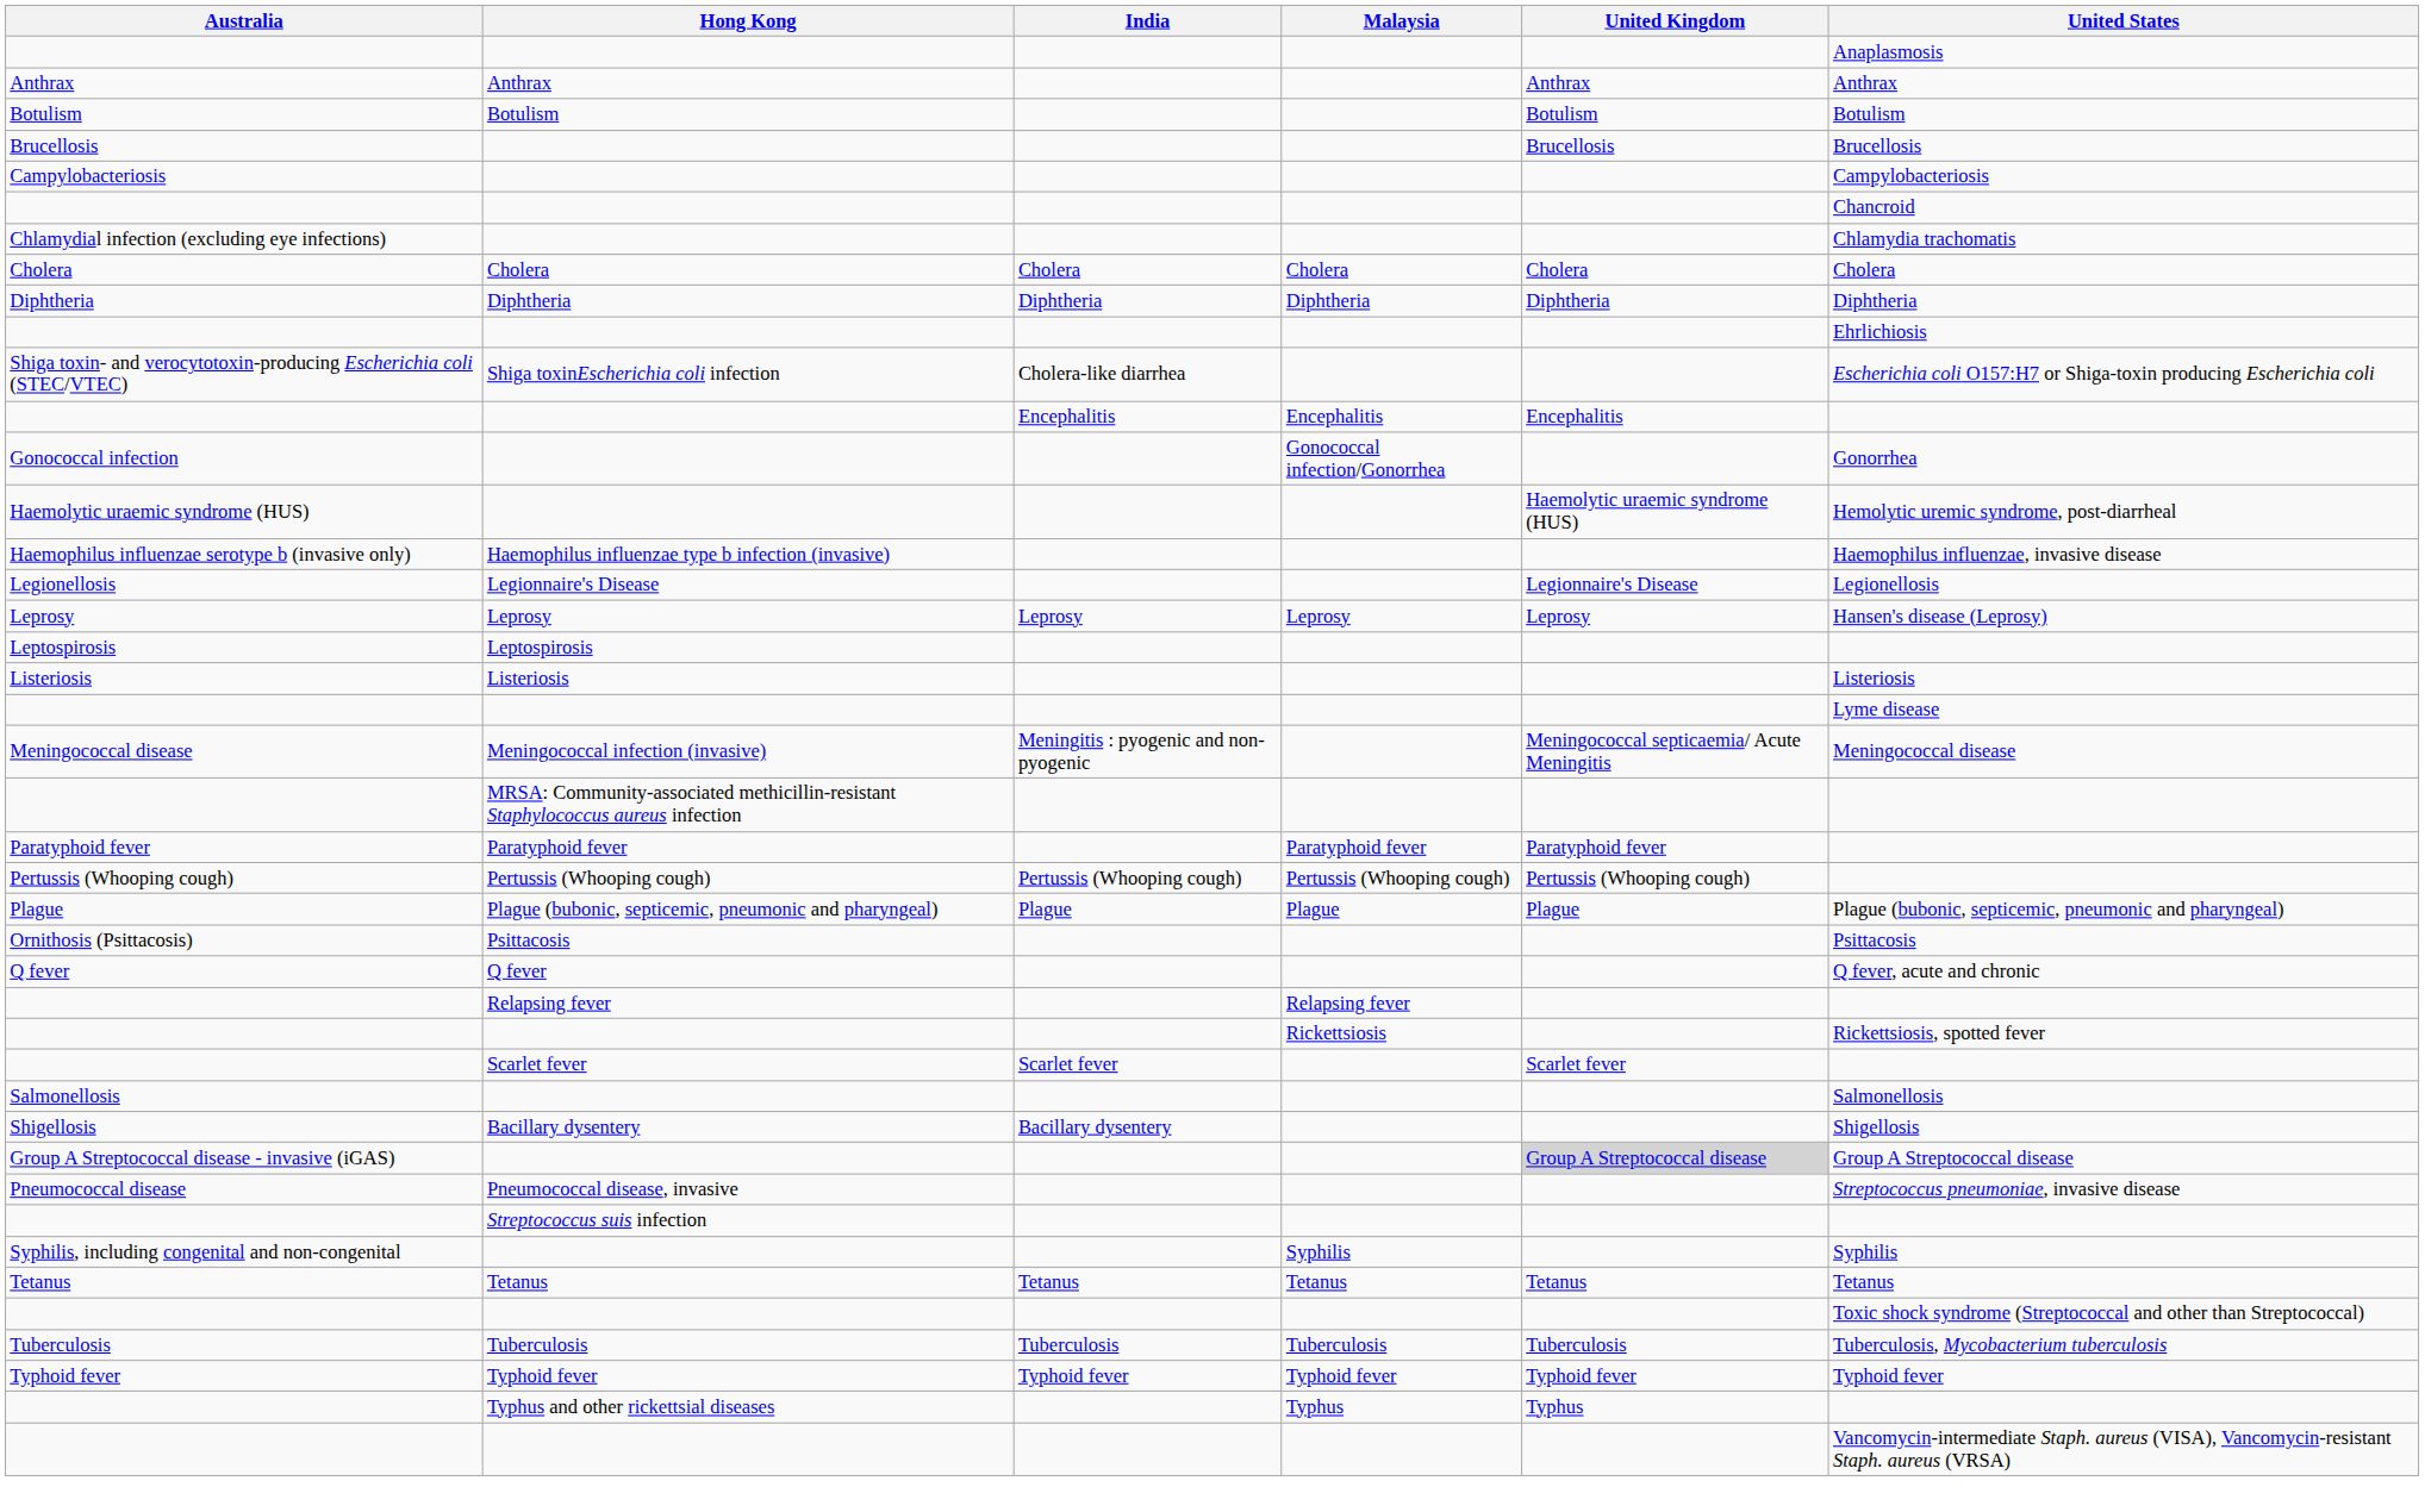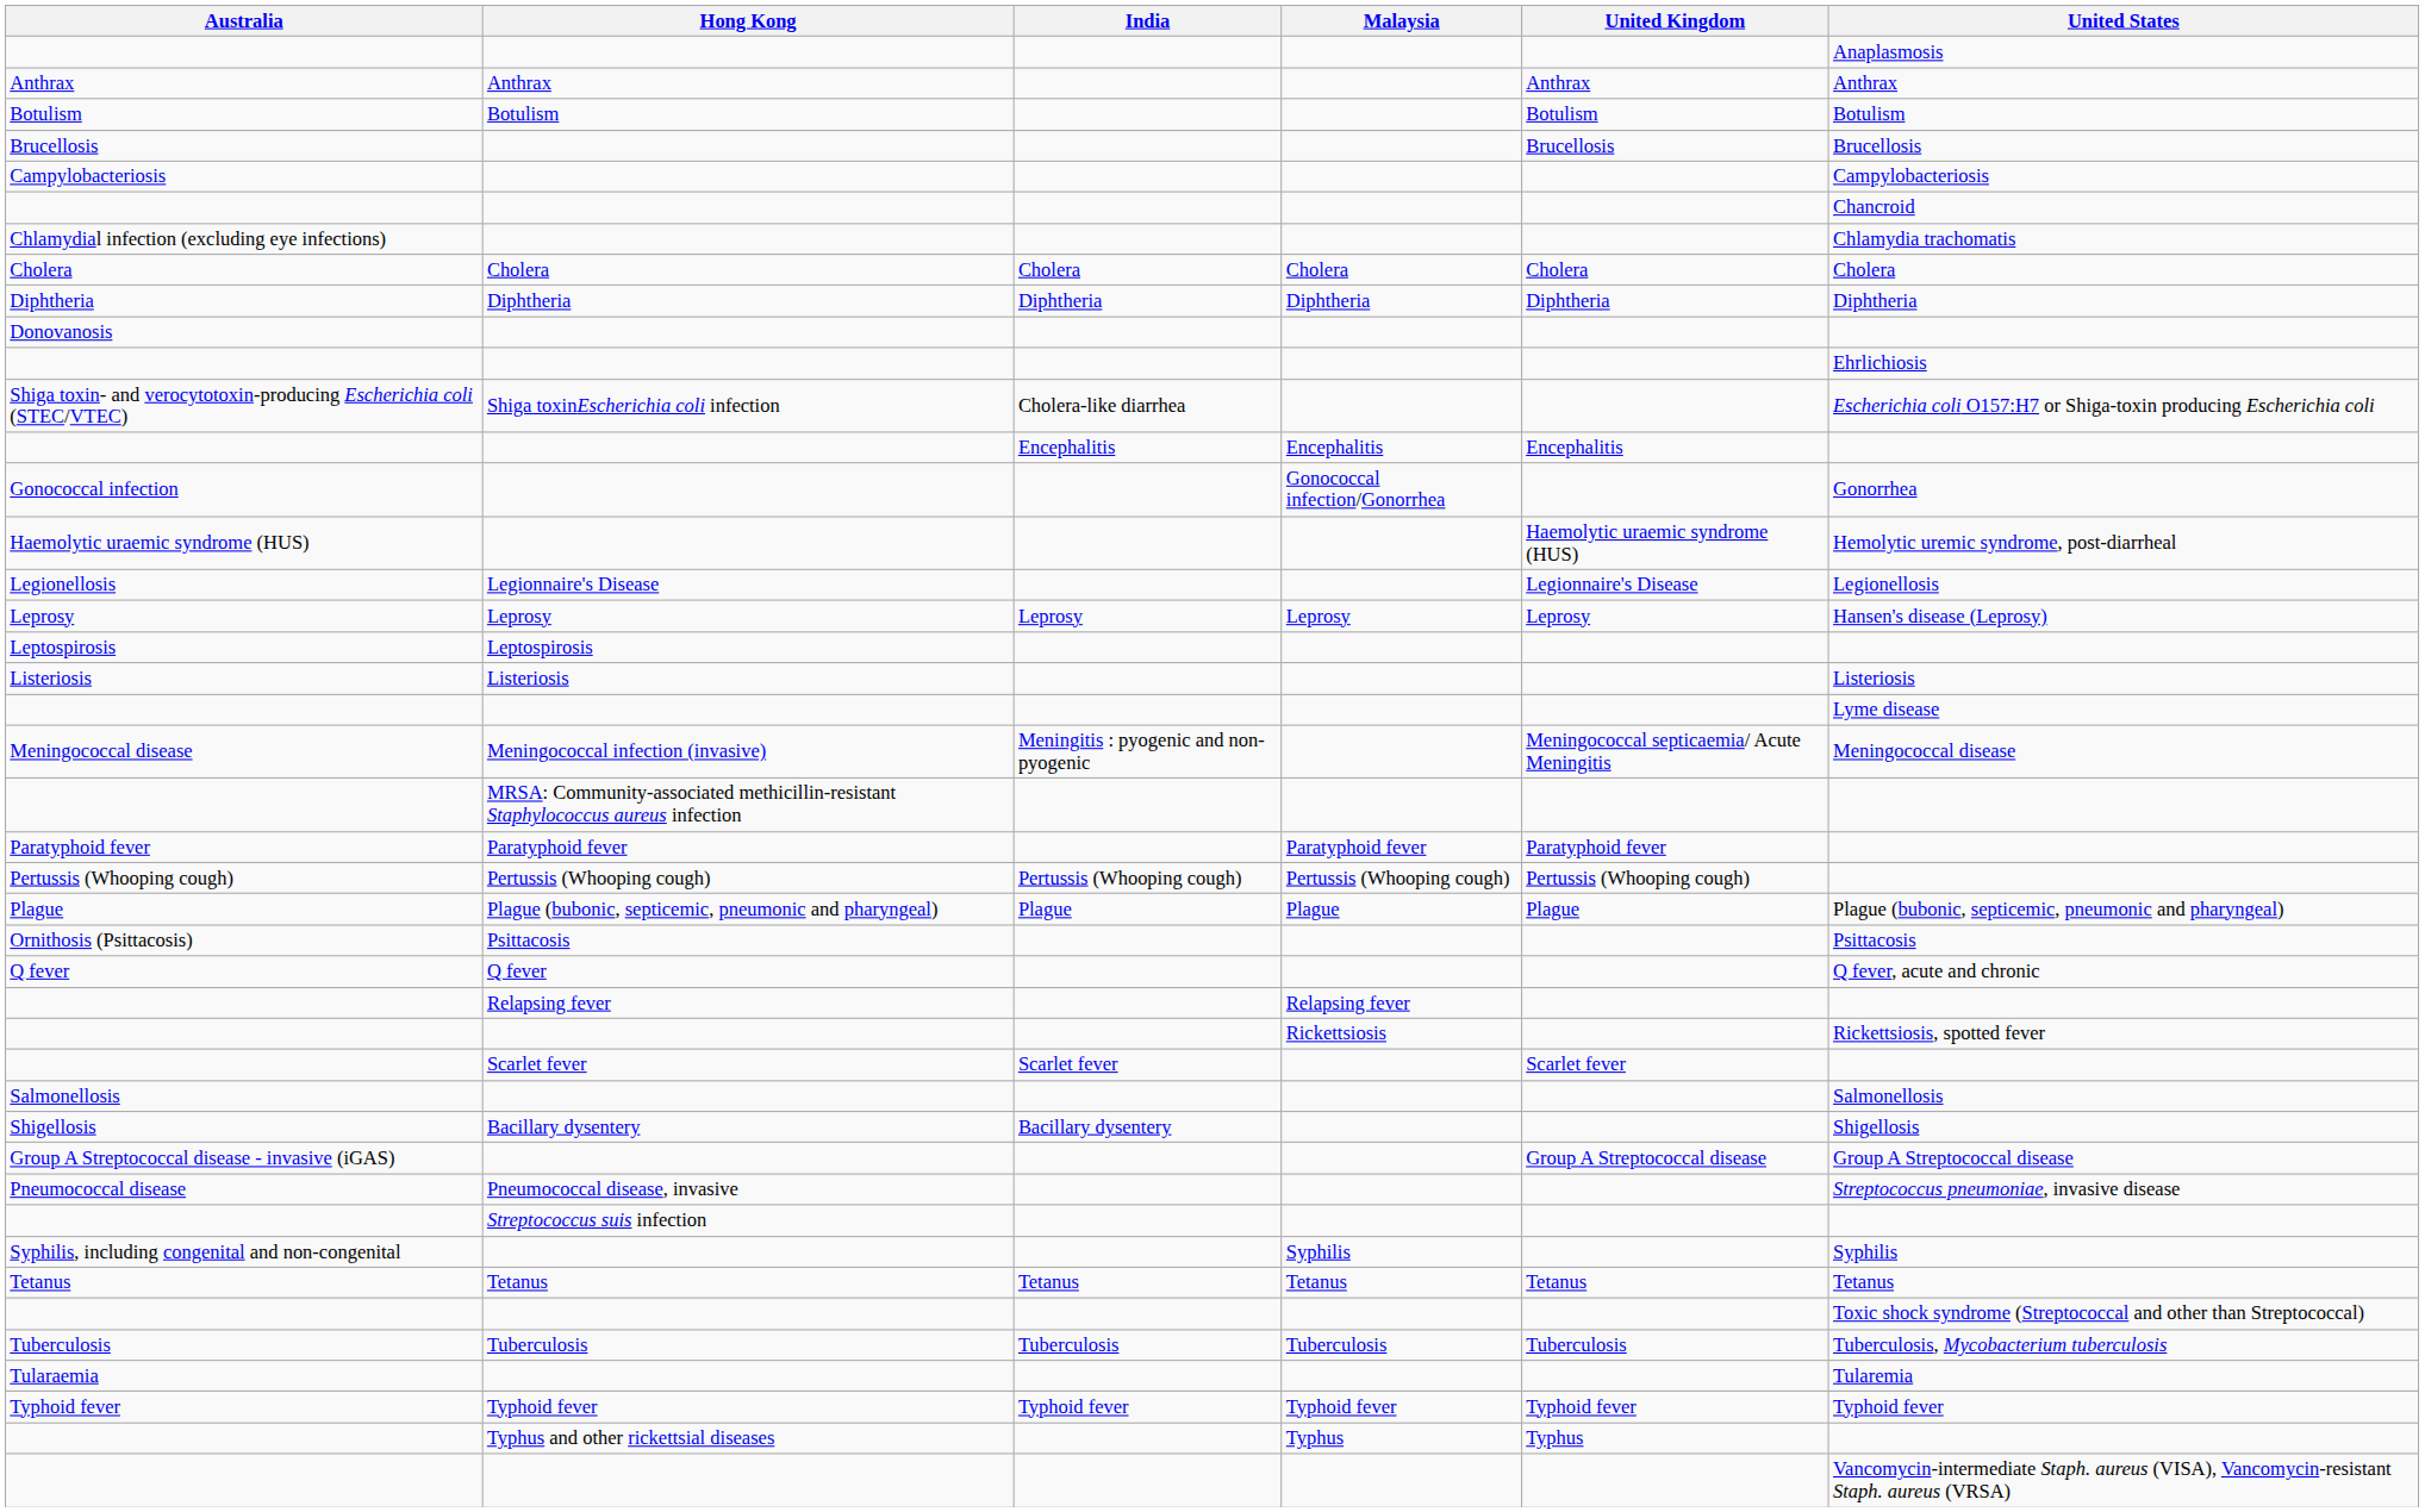+ row: Donovanosis
- row: Haemophilus influenzae serotype b (invasive only) | Haemophilus influenzae type b infection (invasive) | Haemophilus influenzae, invasive disease
Group A Streptococcal disease - invasive (iGAS) | United Kingdom: lightgrey background -> no background
+ row: Tularaemia | Tularemia
